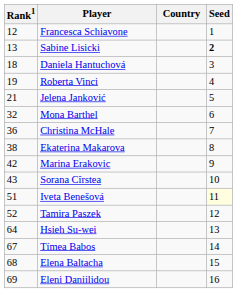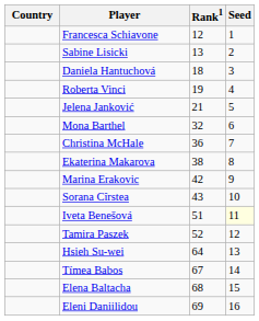columns swapped: Country <-> Rank1
Sabine Lisicki | Seed: bold -> normal
